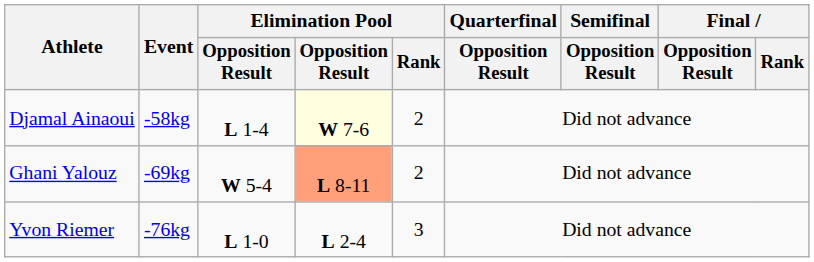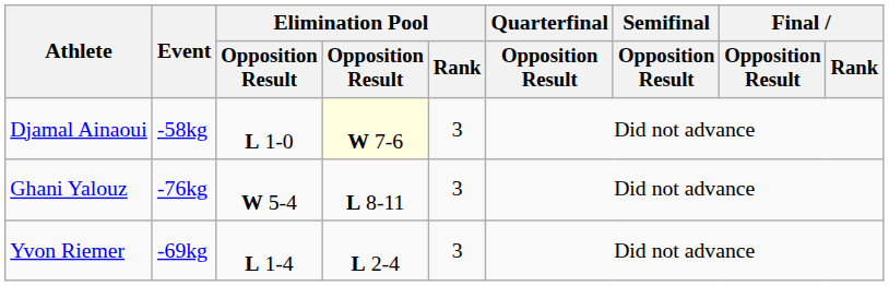Djamal Ainaoui | column 3: L 1-4 -> L 1-0
Djamal Ainaoui | Elimination Pool / Rank: 2 -> 3
Ghani Yalouz | Event: -69kg -> -76kg
Ghani Yalouz | column 4: lightsalmon background -> no background
Ghani Yalouz | Elimination Pool / Rank: 2 -> 3
Yvon Riemer | Event: -76kg -> -69kg
Yvon Riemer | column 3: L 1-0 -> L 1-4
